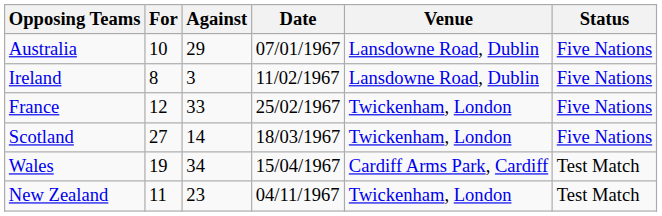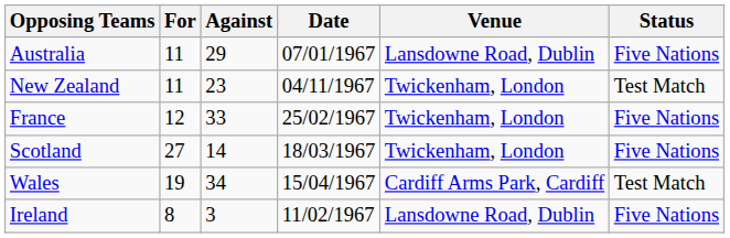Australia | For: 10 -> 11
rows swapped: Ireland <-> New Zealand
